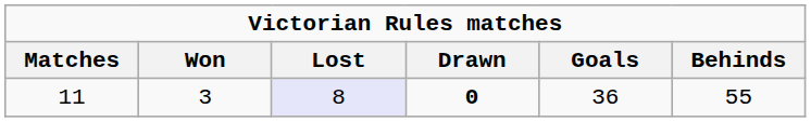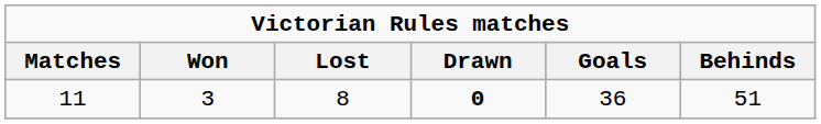11 | Lost: lavender background -> no background
11 | Behinds: 55 -> 51
